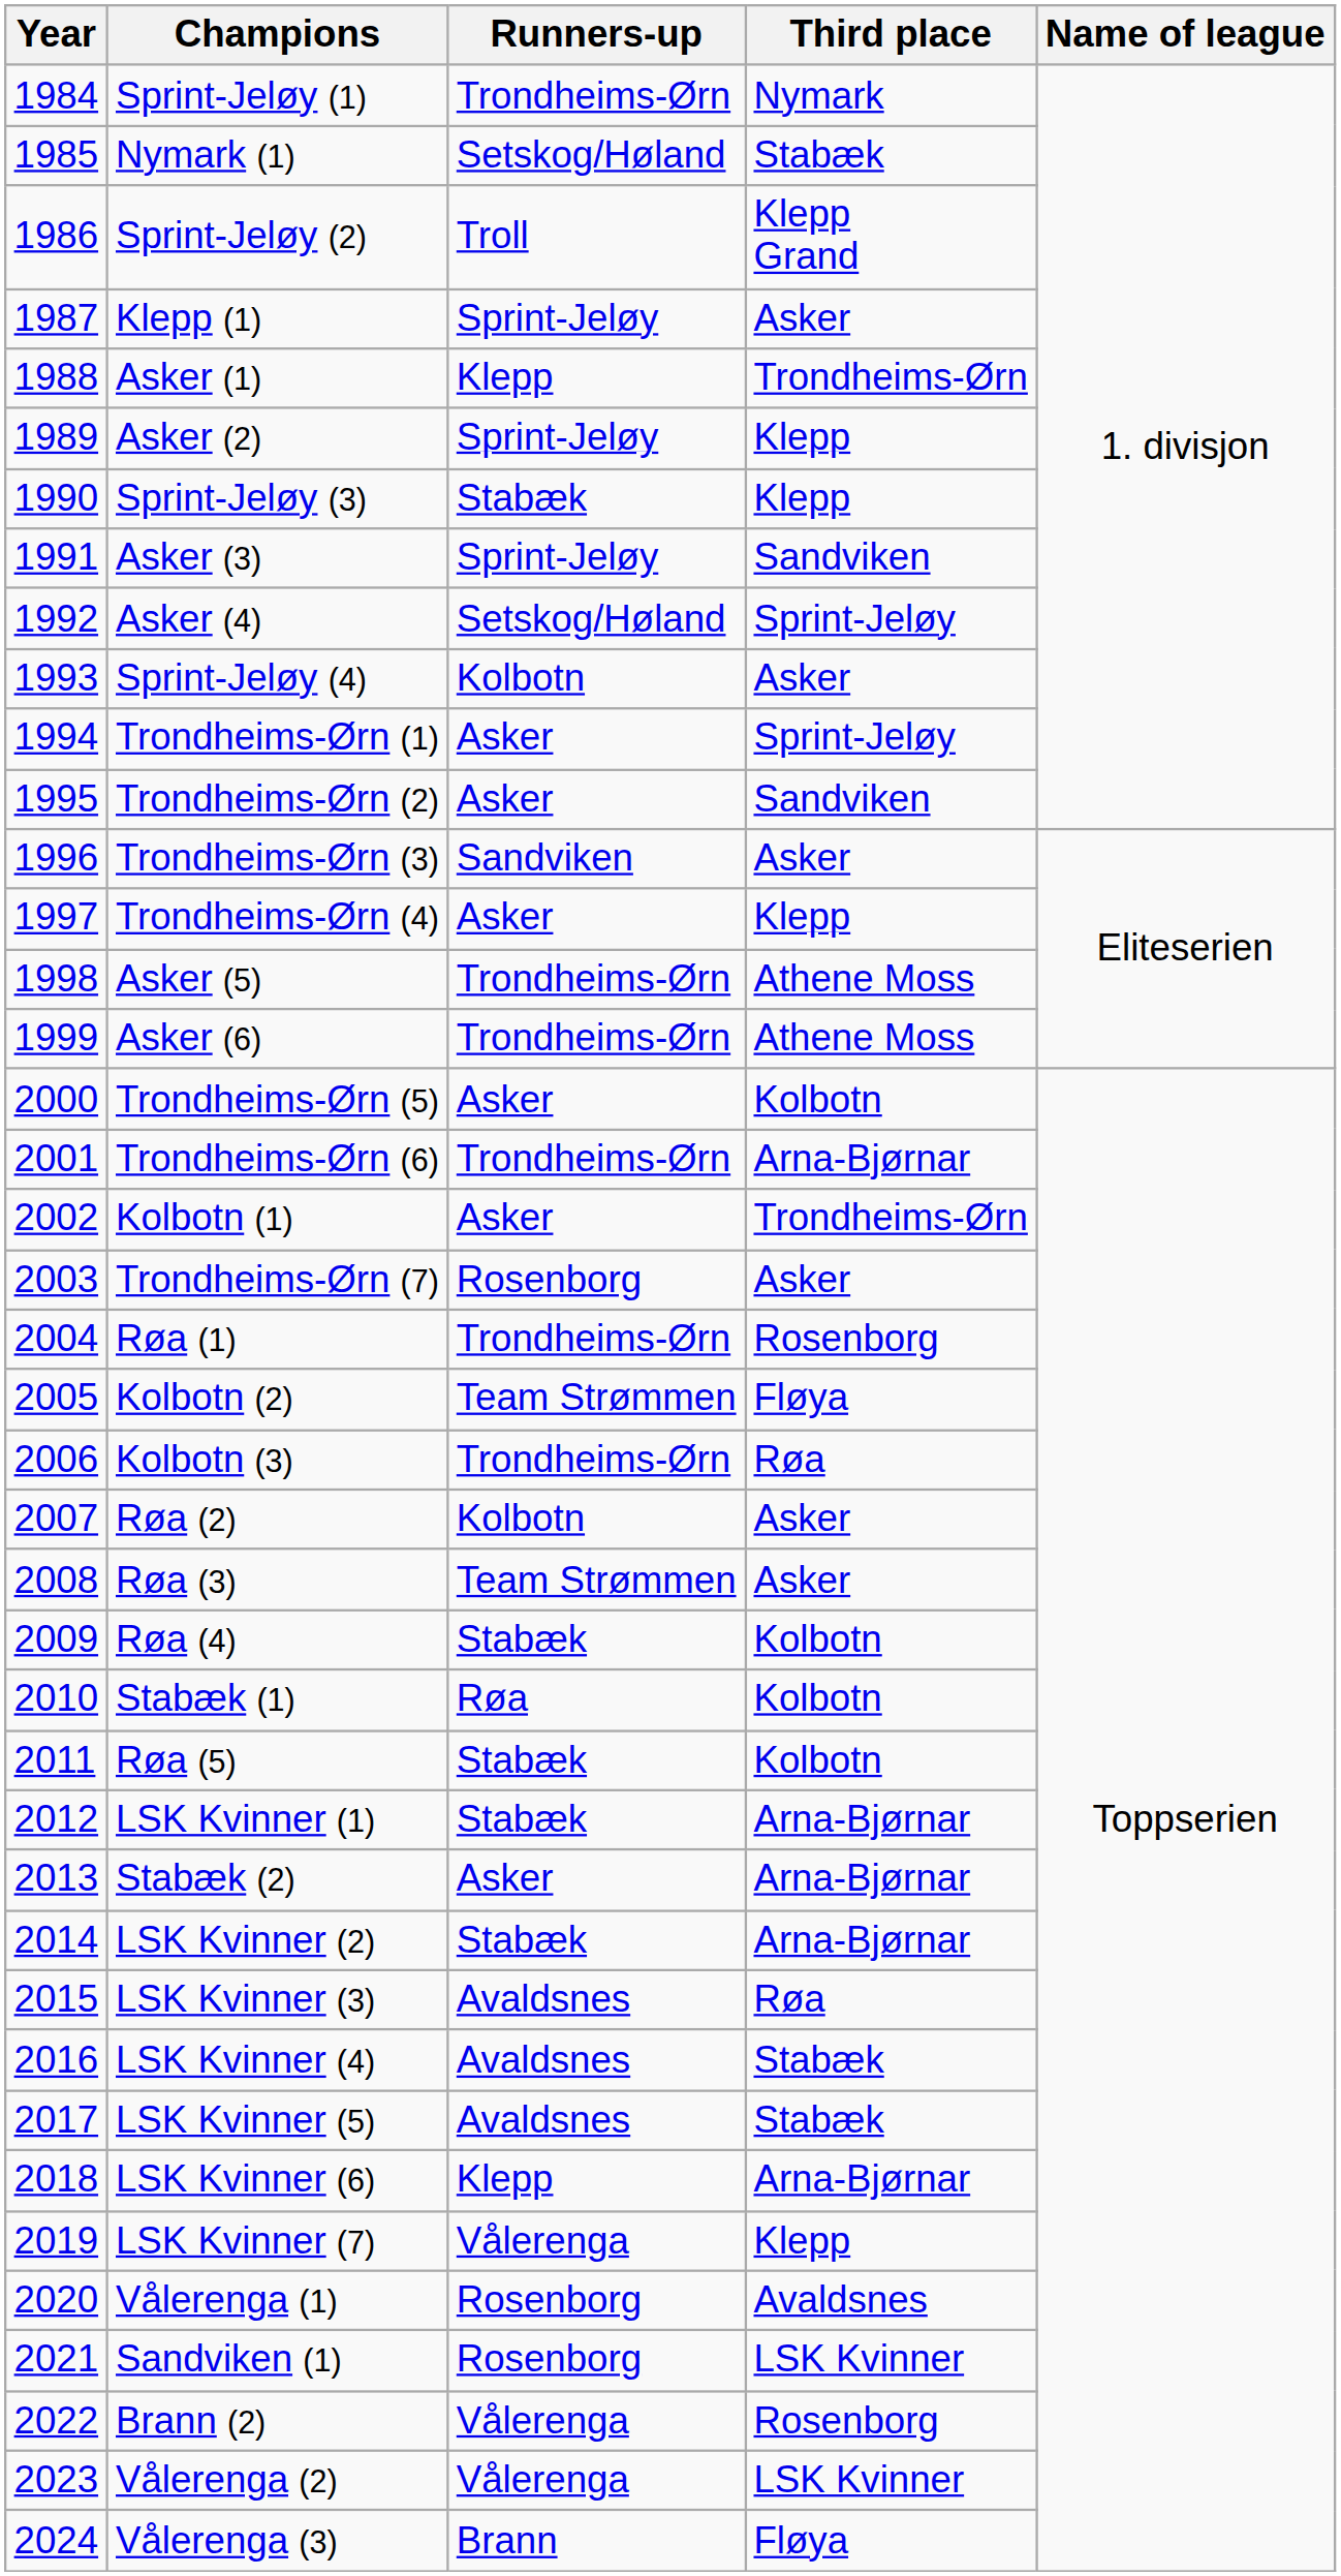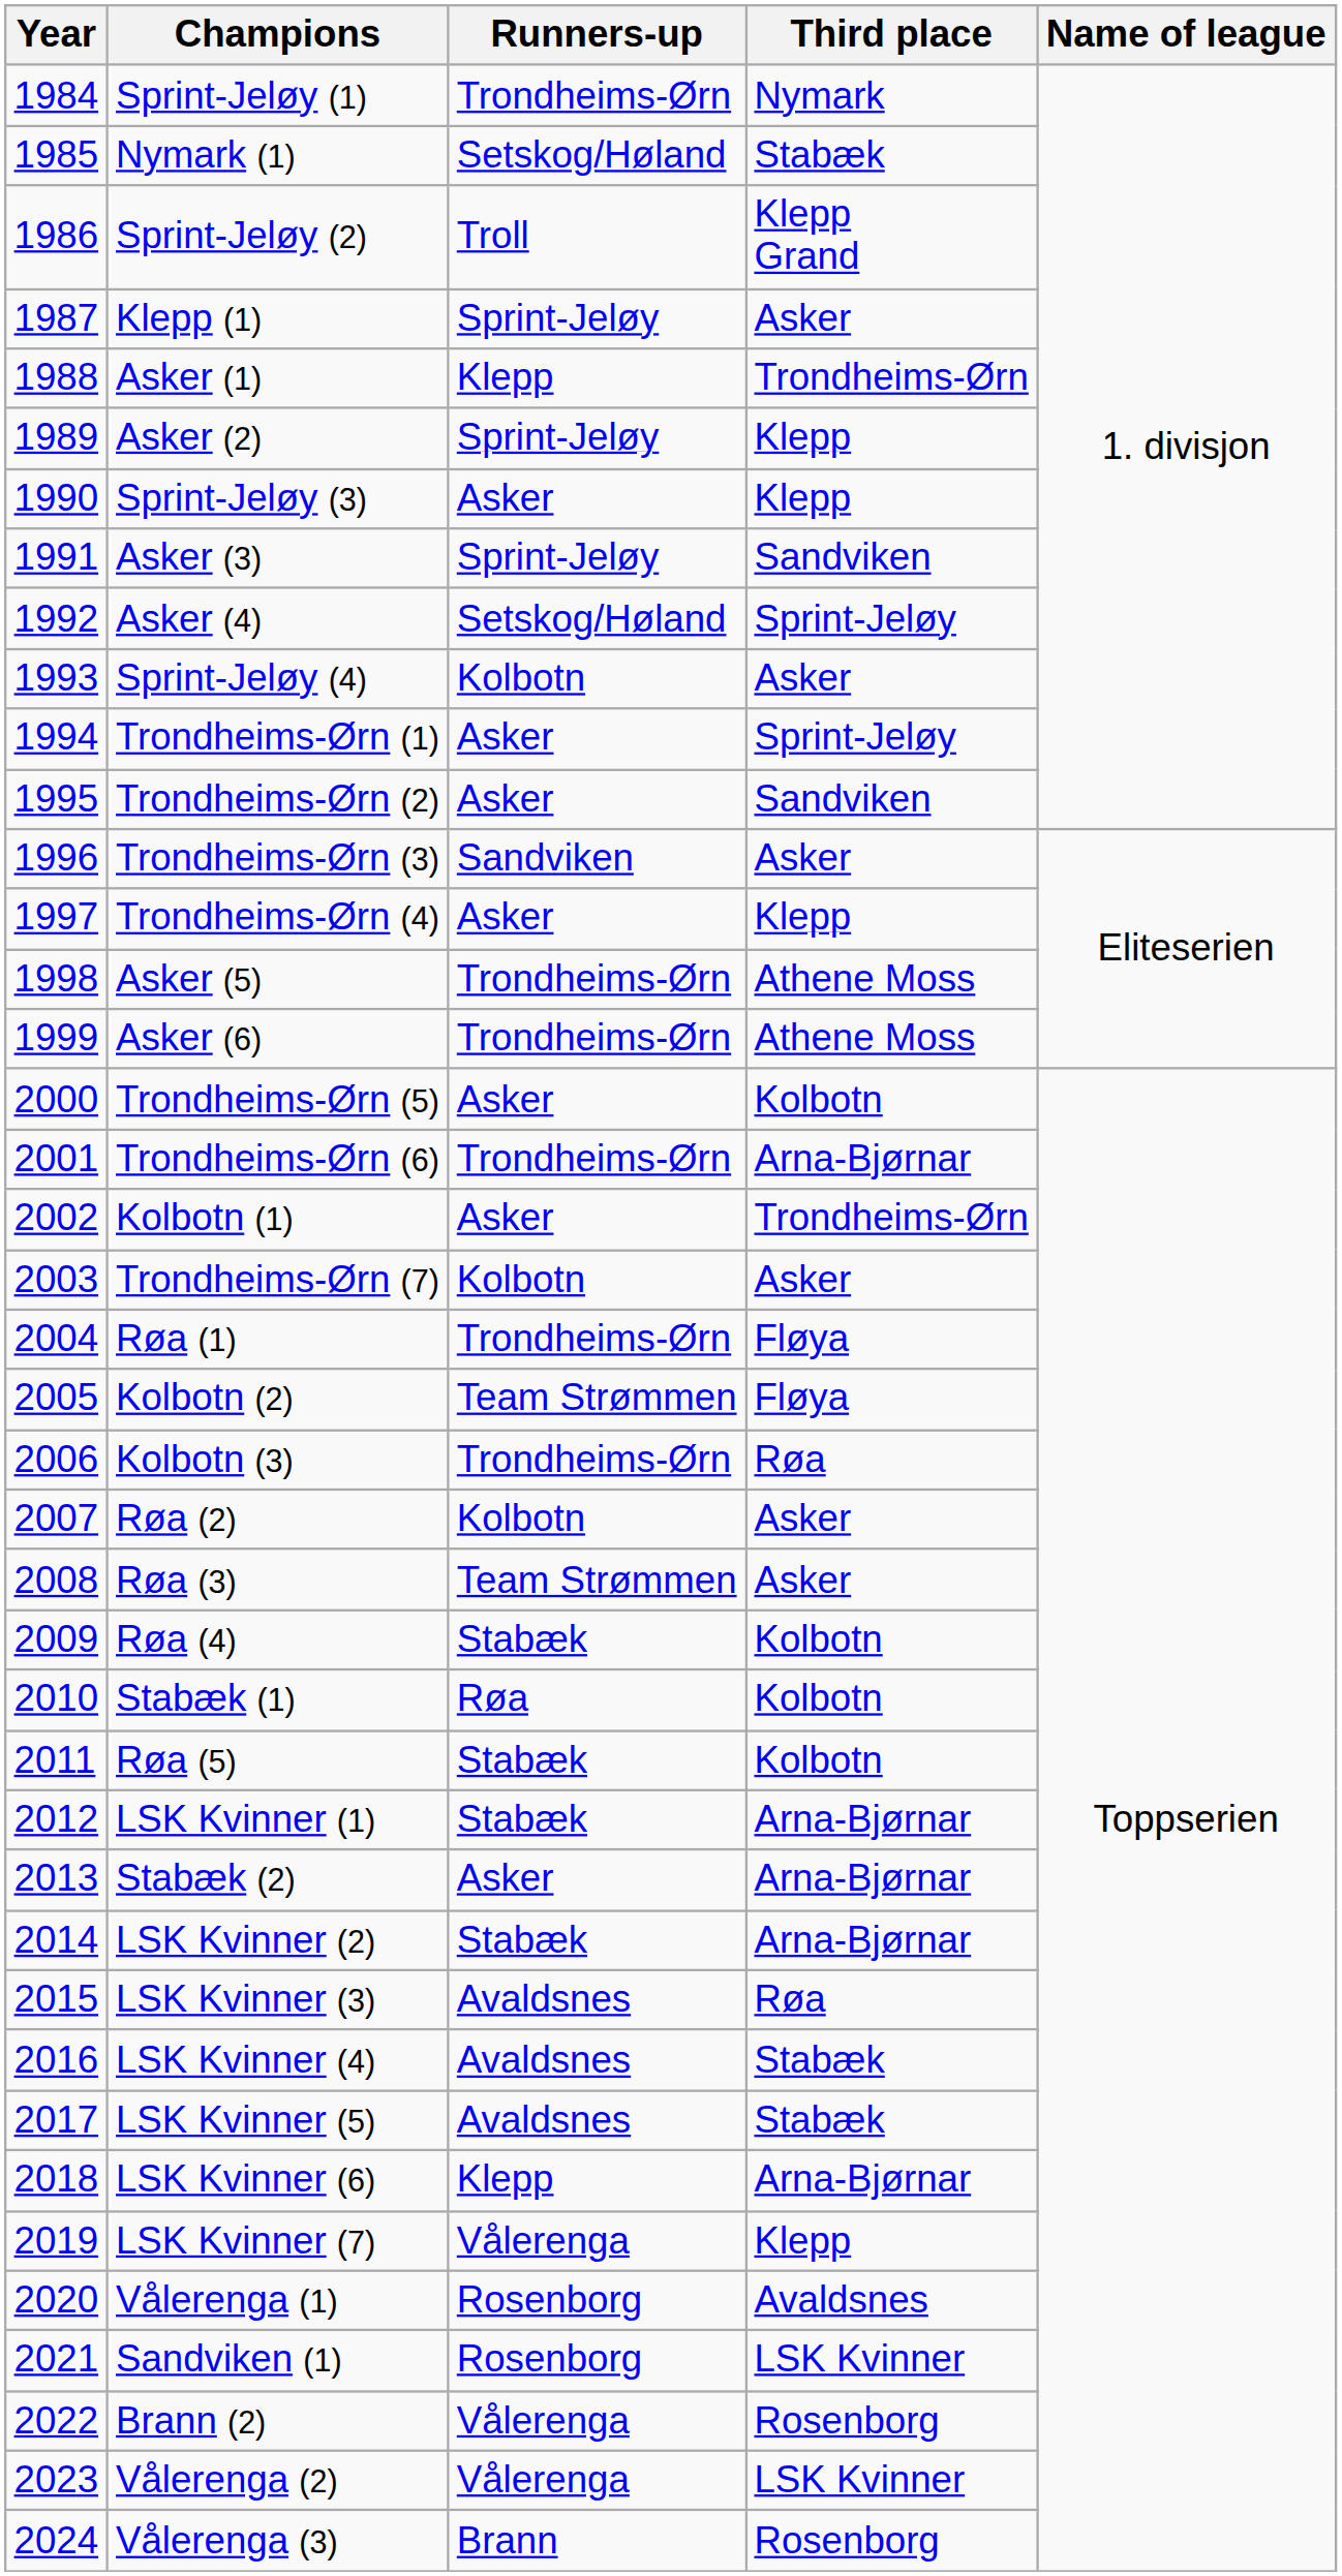Sprint-Jeløy (3) | Runners-up: Stabæk -> Asker
Trondheims-Ørn (7) | Runners-up: Rosenborg -> Kolbotn
Røa (1) | Third place: Rosenborg -> Fløya
Vålerenga (3) | Third place: Fløya -> Rosenborg
